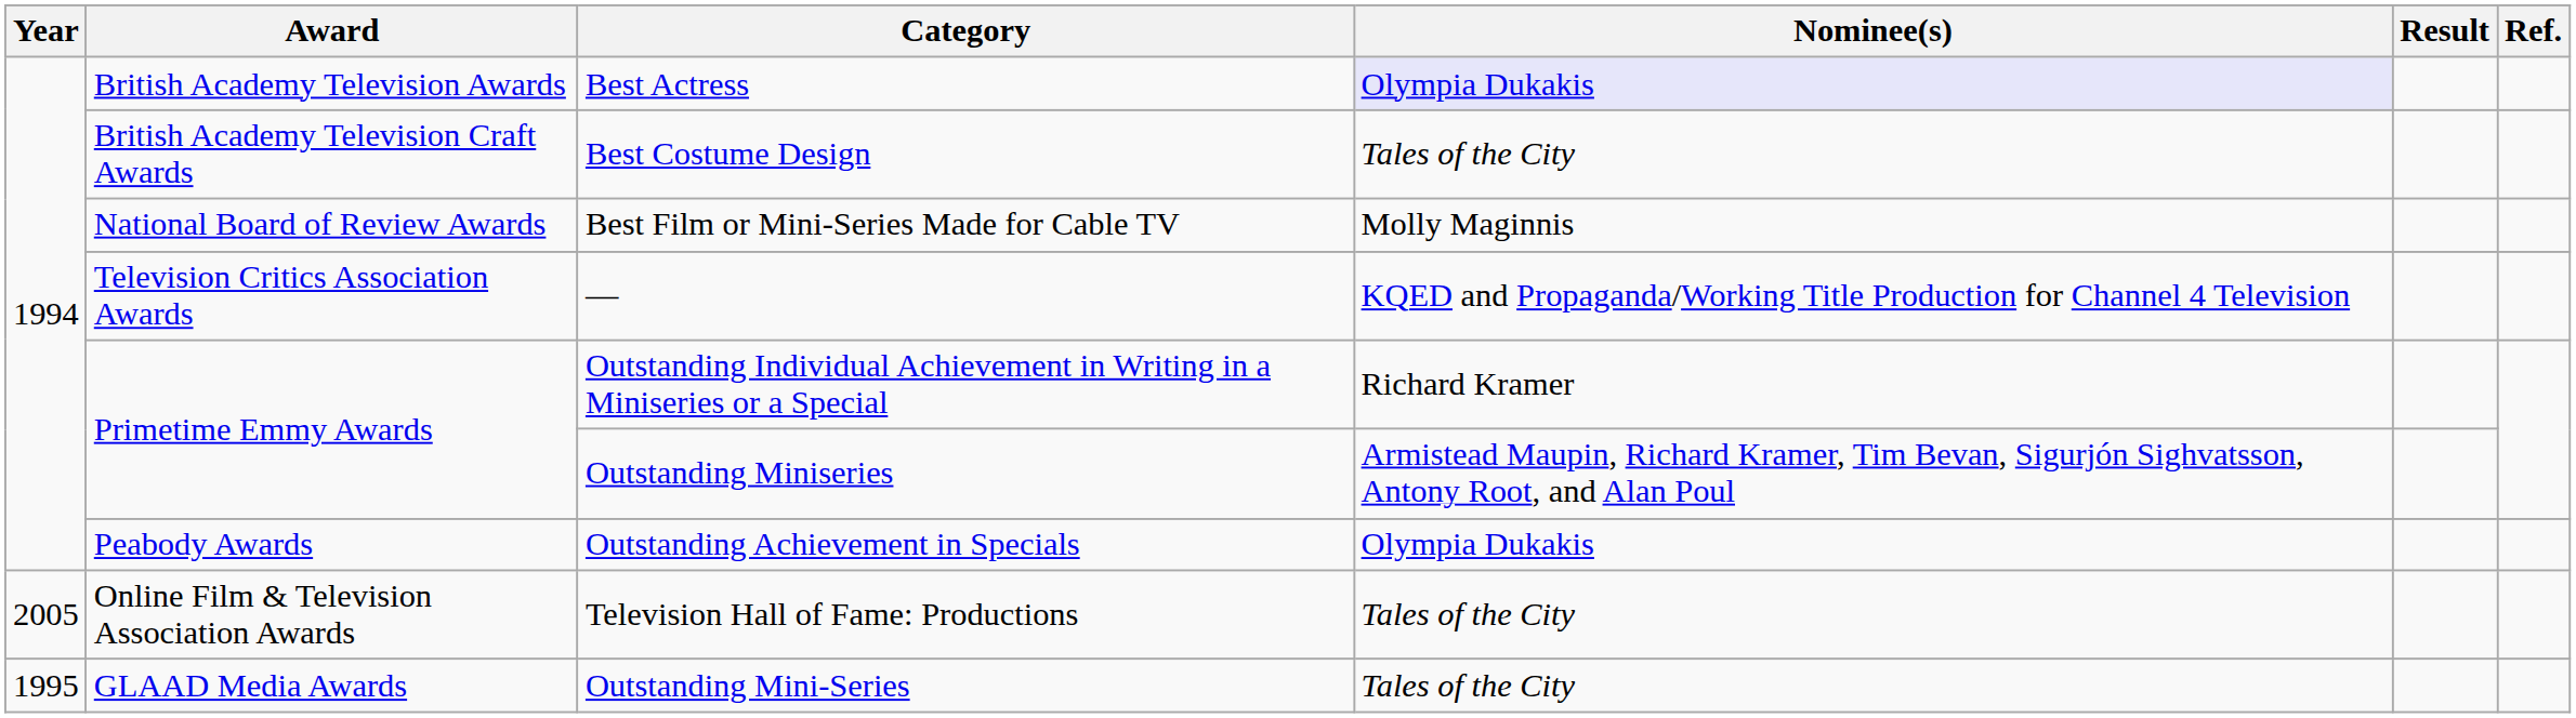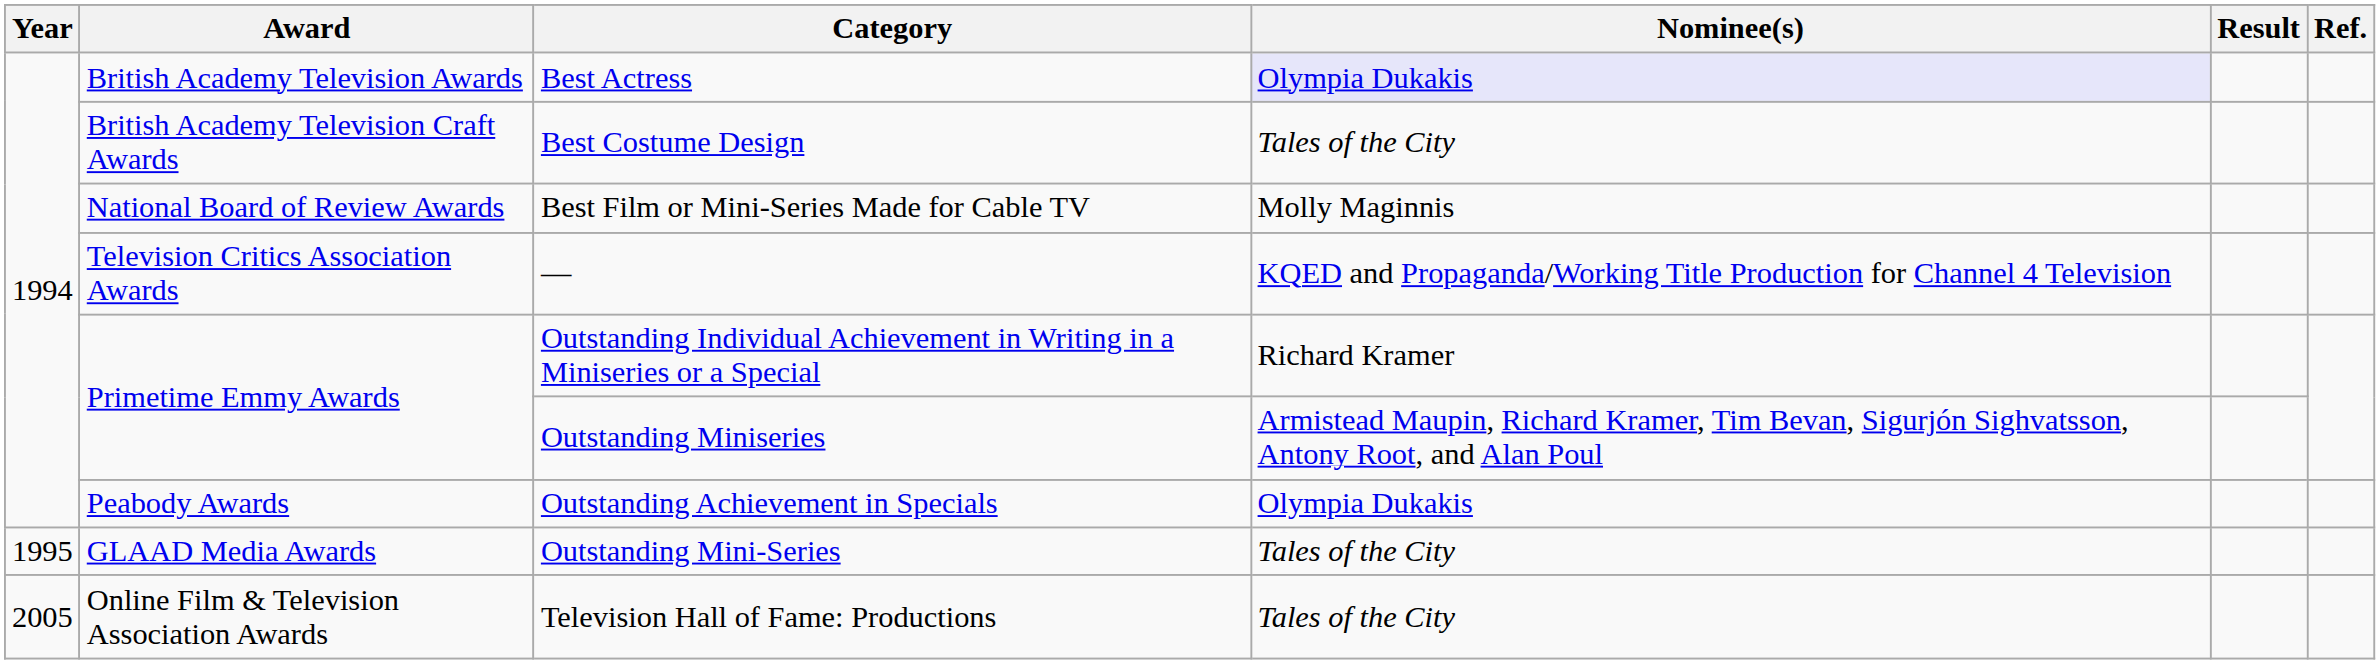rows swapped: Outstanding Mini-Series <-> Television Hall of Fame: Productions
